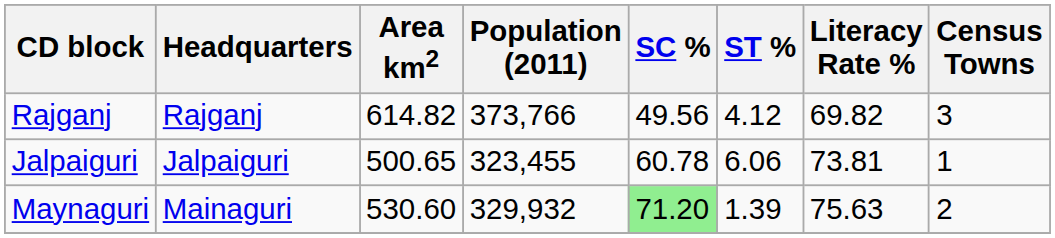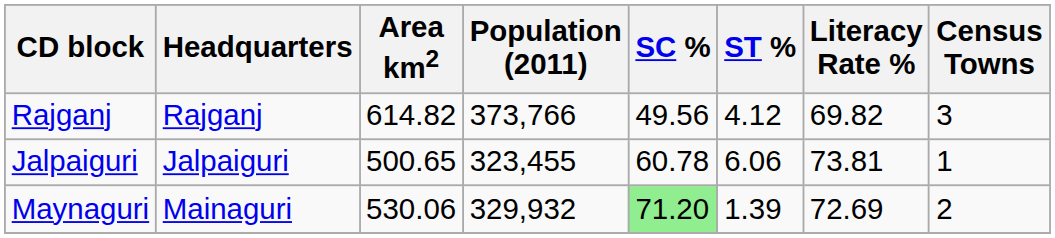Maynaguri | Area km2: 530.60 -> 530.06
Maynaguri | Literacy Rate %: 75.63 -> 72.69
